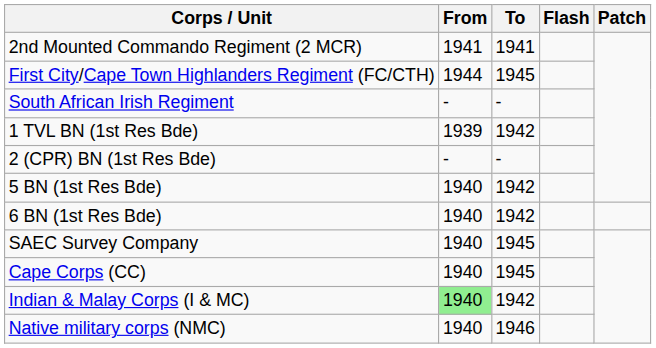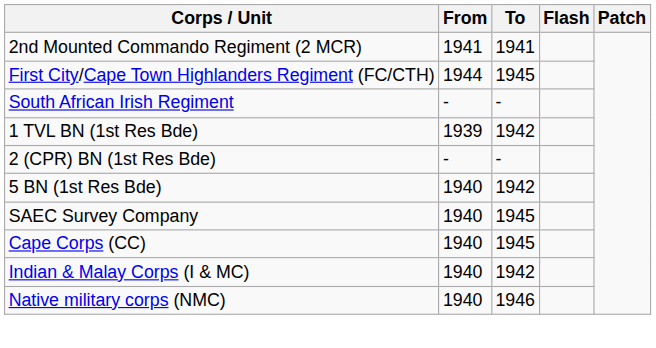- row: 6 BN (1st Res Bde) | 1940 | 1942
Indian & Malay Corps (I & MC) | From: lightgreen background -> no background
